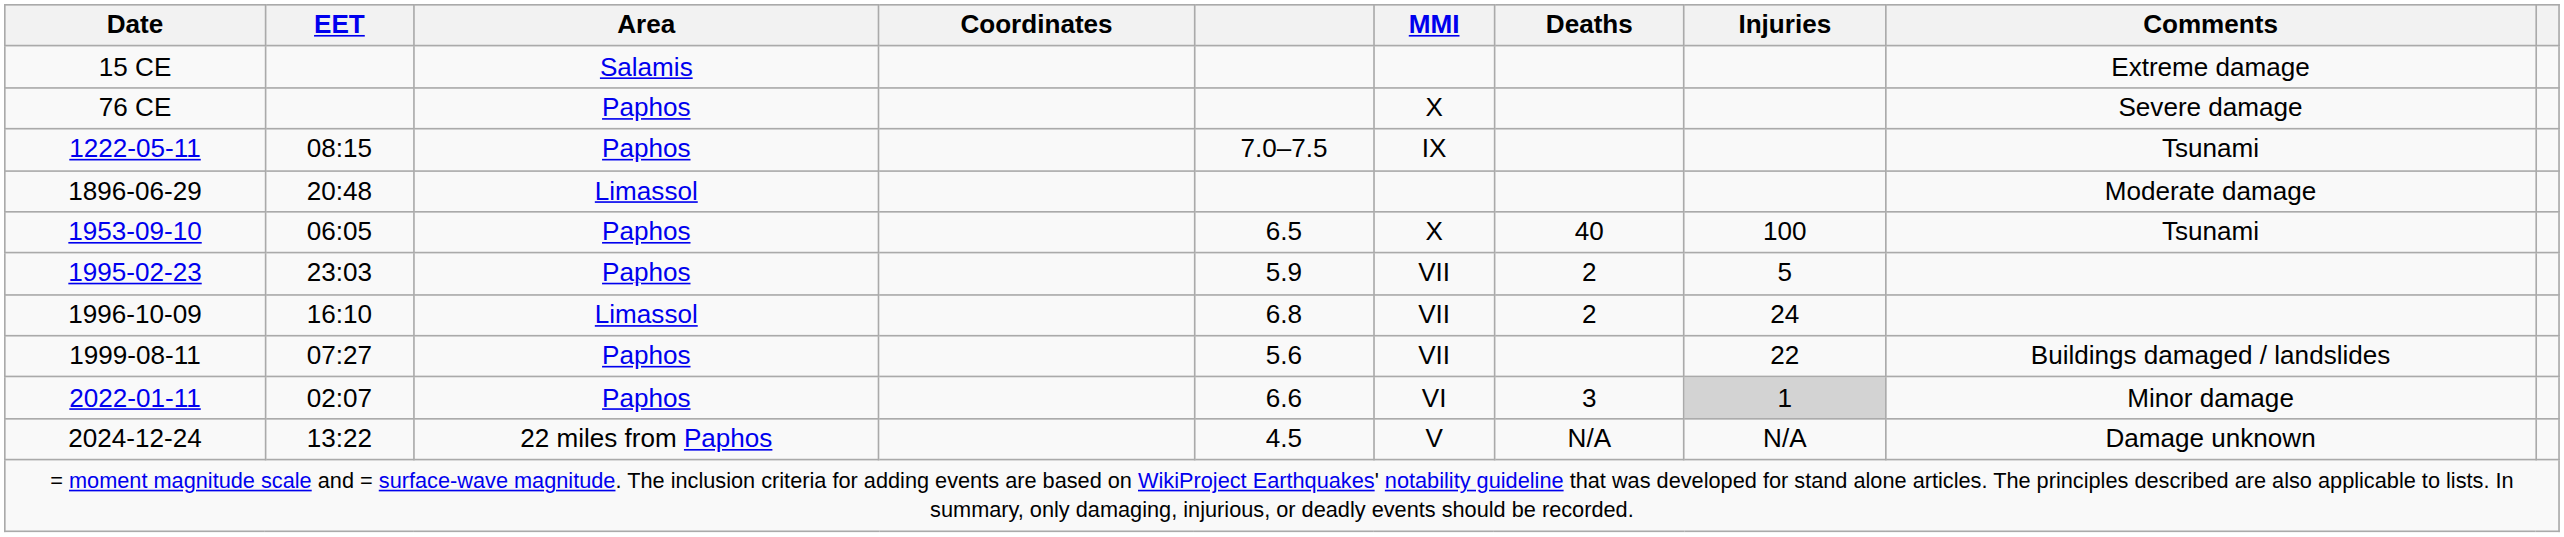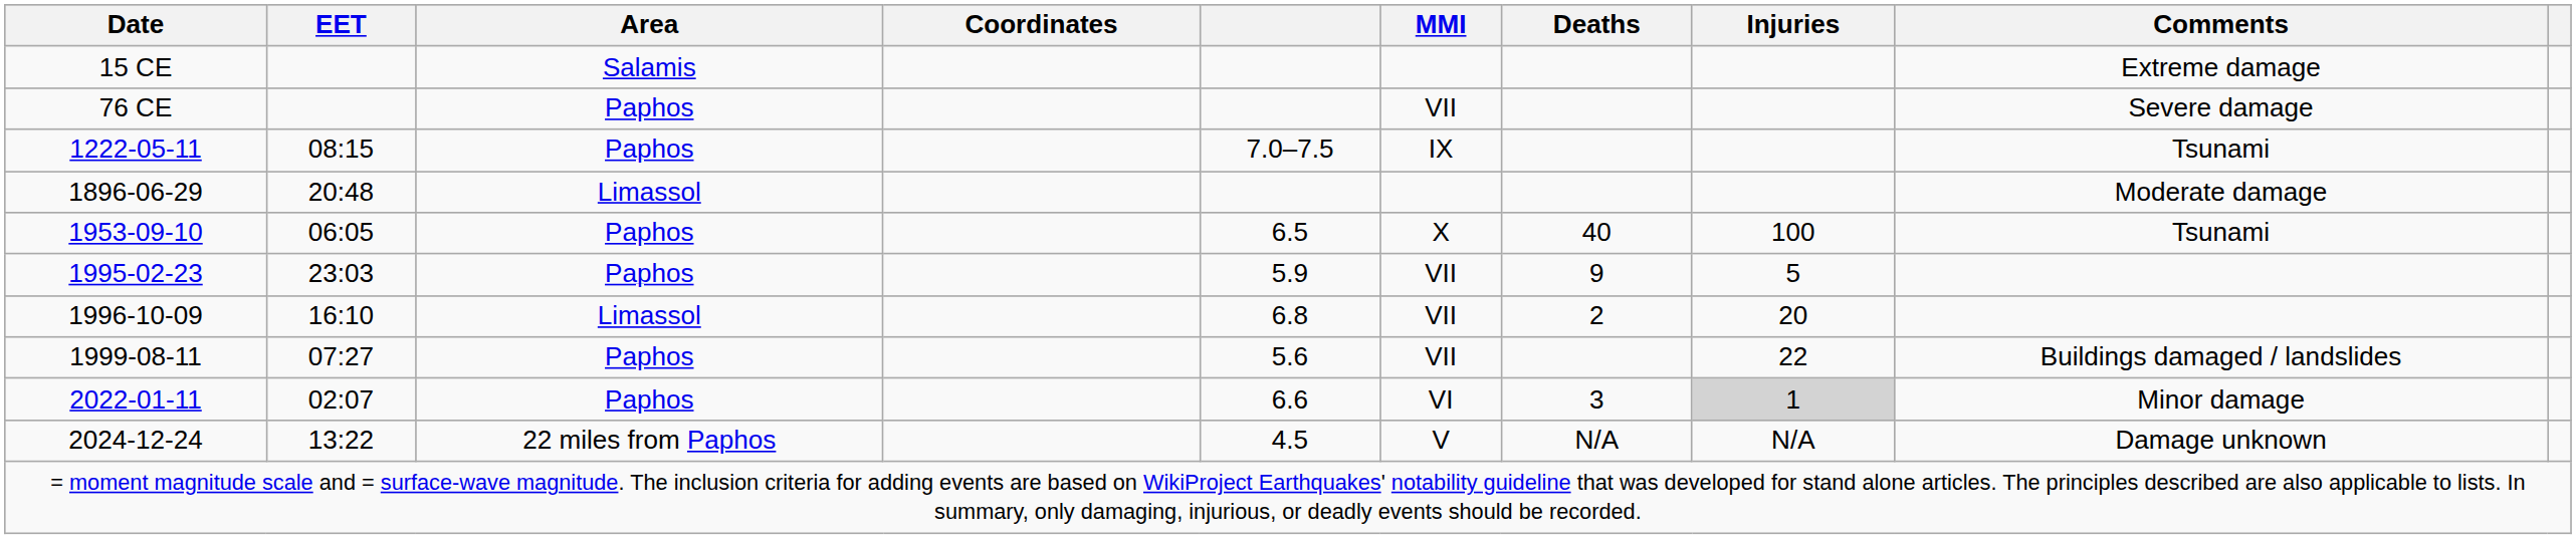76 CE | MMI: X -> VII
1995-02-23 | Deaths: 2 -> 9
1996-10-09 | Injuries: 24 -> 20
